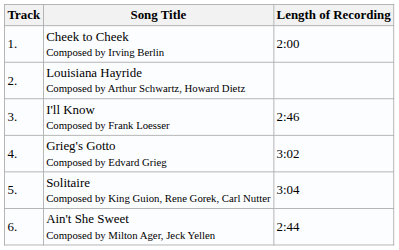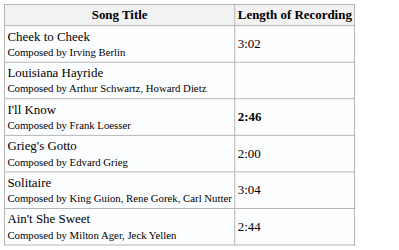- column: Track | 1. | 2. | 3. | 4. | 5. | 6.
Cheek to Cheek Composed by Irving Berlin | Length of Recording: 2:00 -> 3:02
I'll Know Composed by Frank Loesser | Length of Recording: normal -> bold
Grieg's Gotto Composed by Edvard Grieg | Length of Recording: 3:02 -> 2:00
